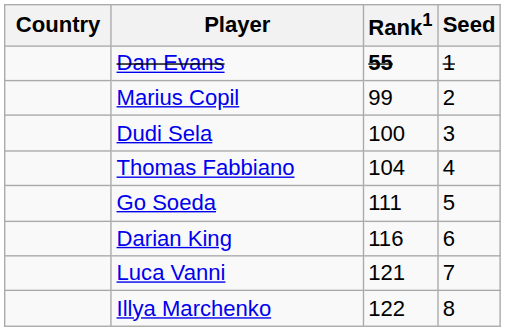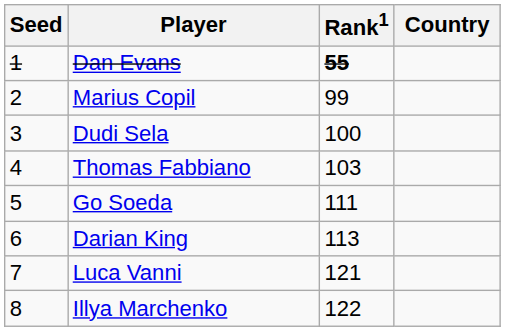columns swapped: Country <-> Seed
Thomas Fabbiano | Rank1: 104 -> 103
Darian King | Rank1: 116 -> 113
